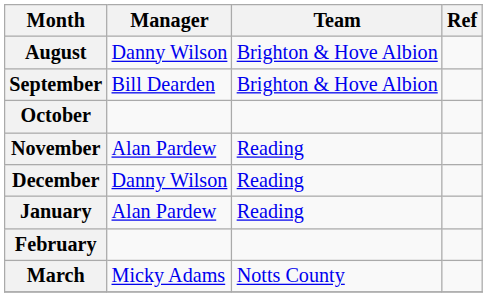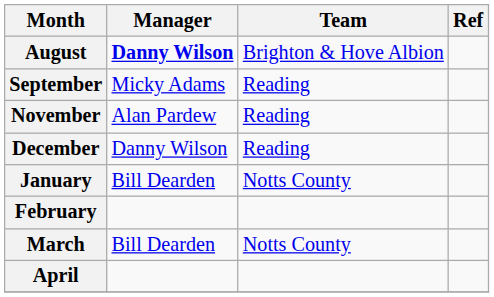August | Manager: normal -> bold
September | Manager: Bill Dearden -> Micky Adams
September | Team: Brighton & Hove Albion -> Reading
- row: October
January | Manager: Alan Pardew -> Bill Dearden
January | Team: Reading -> Notts County
March | Manager: Micky Adams -> Bill Dearden
+ row: April
